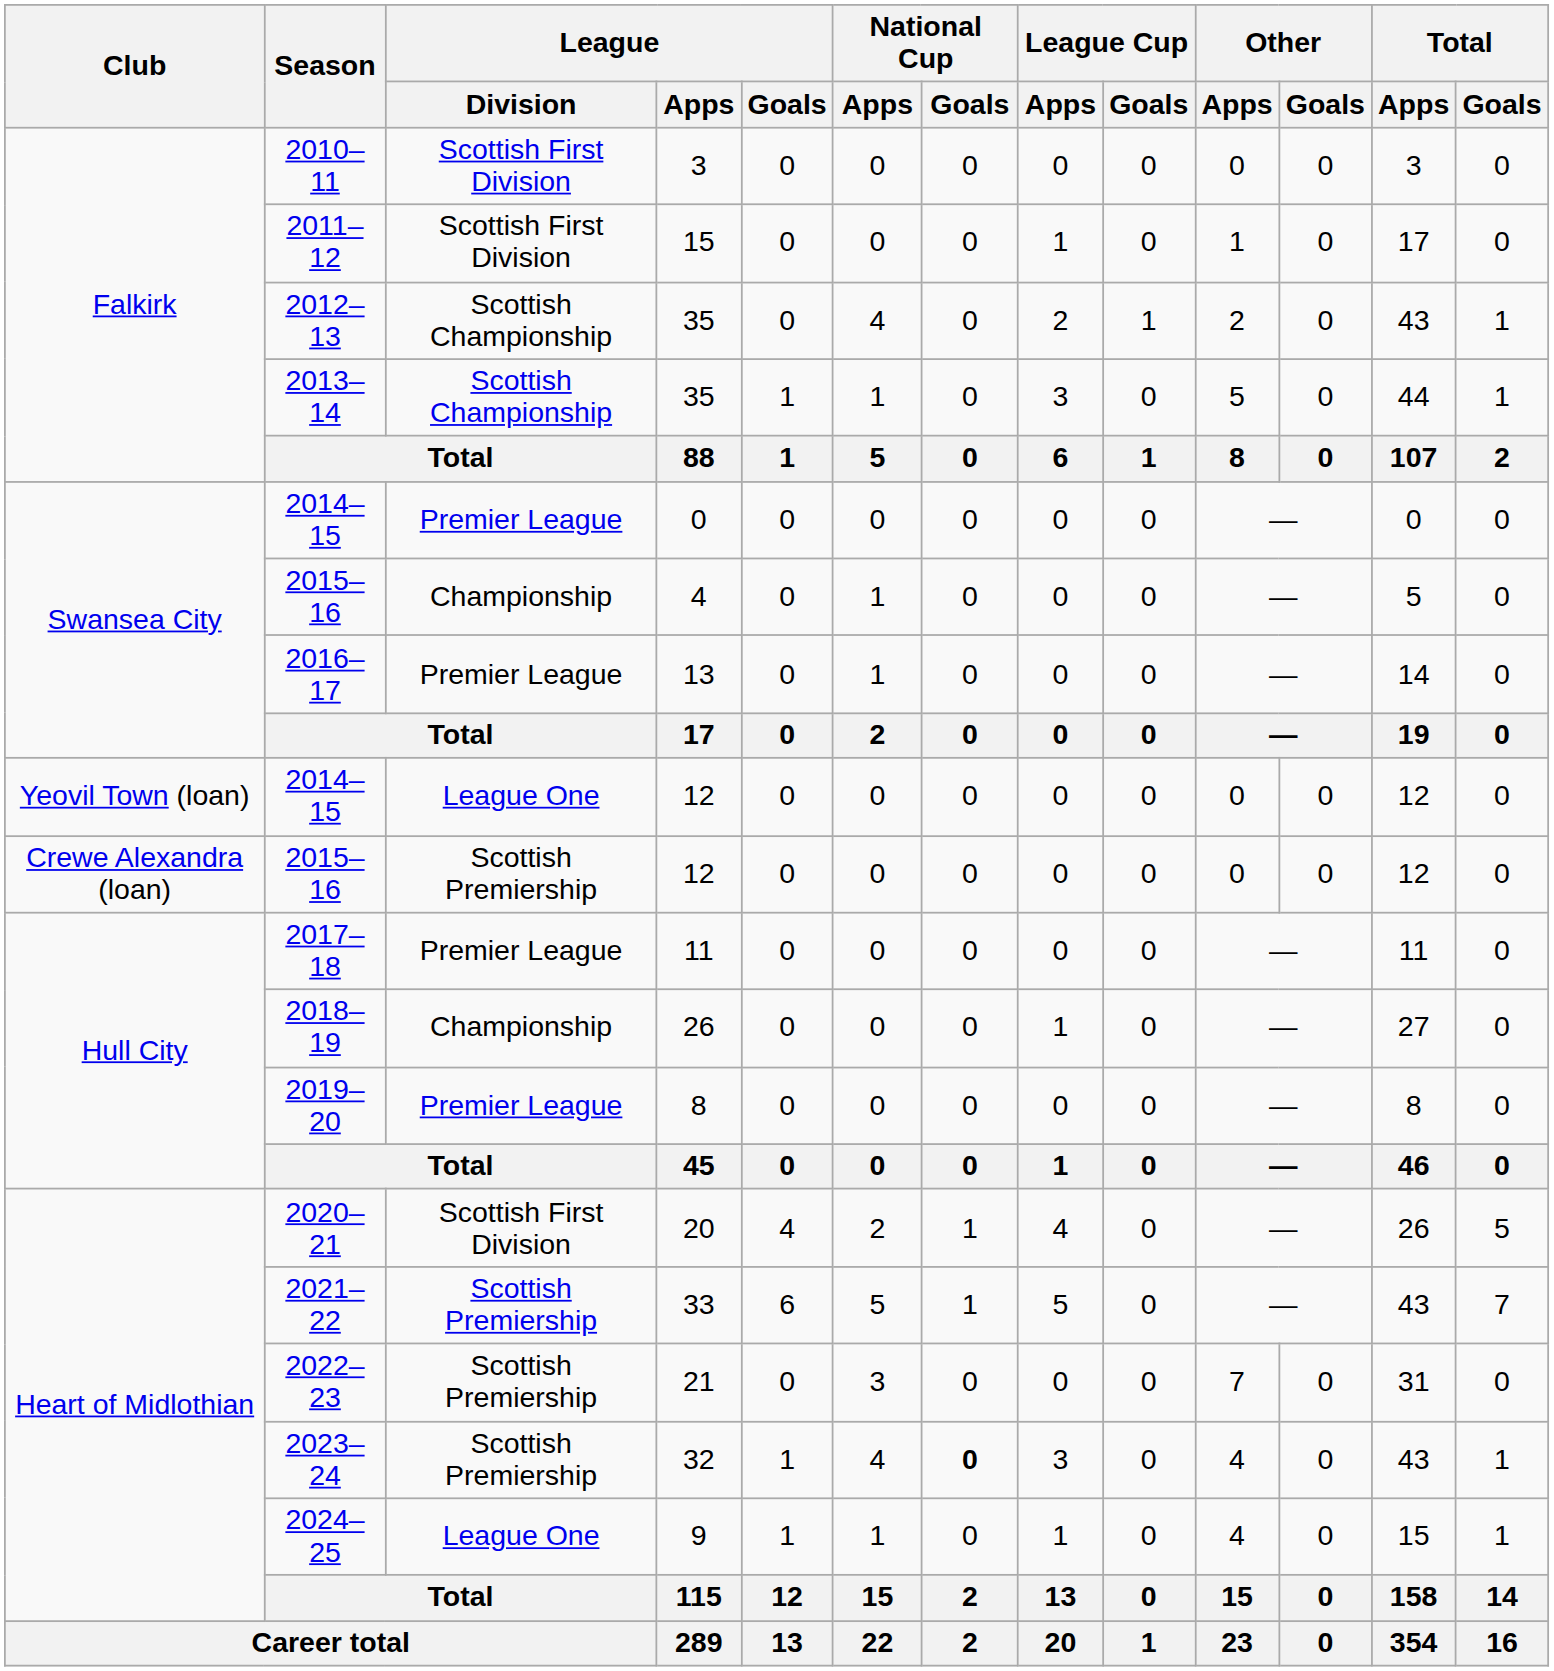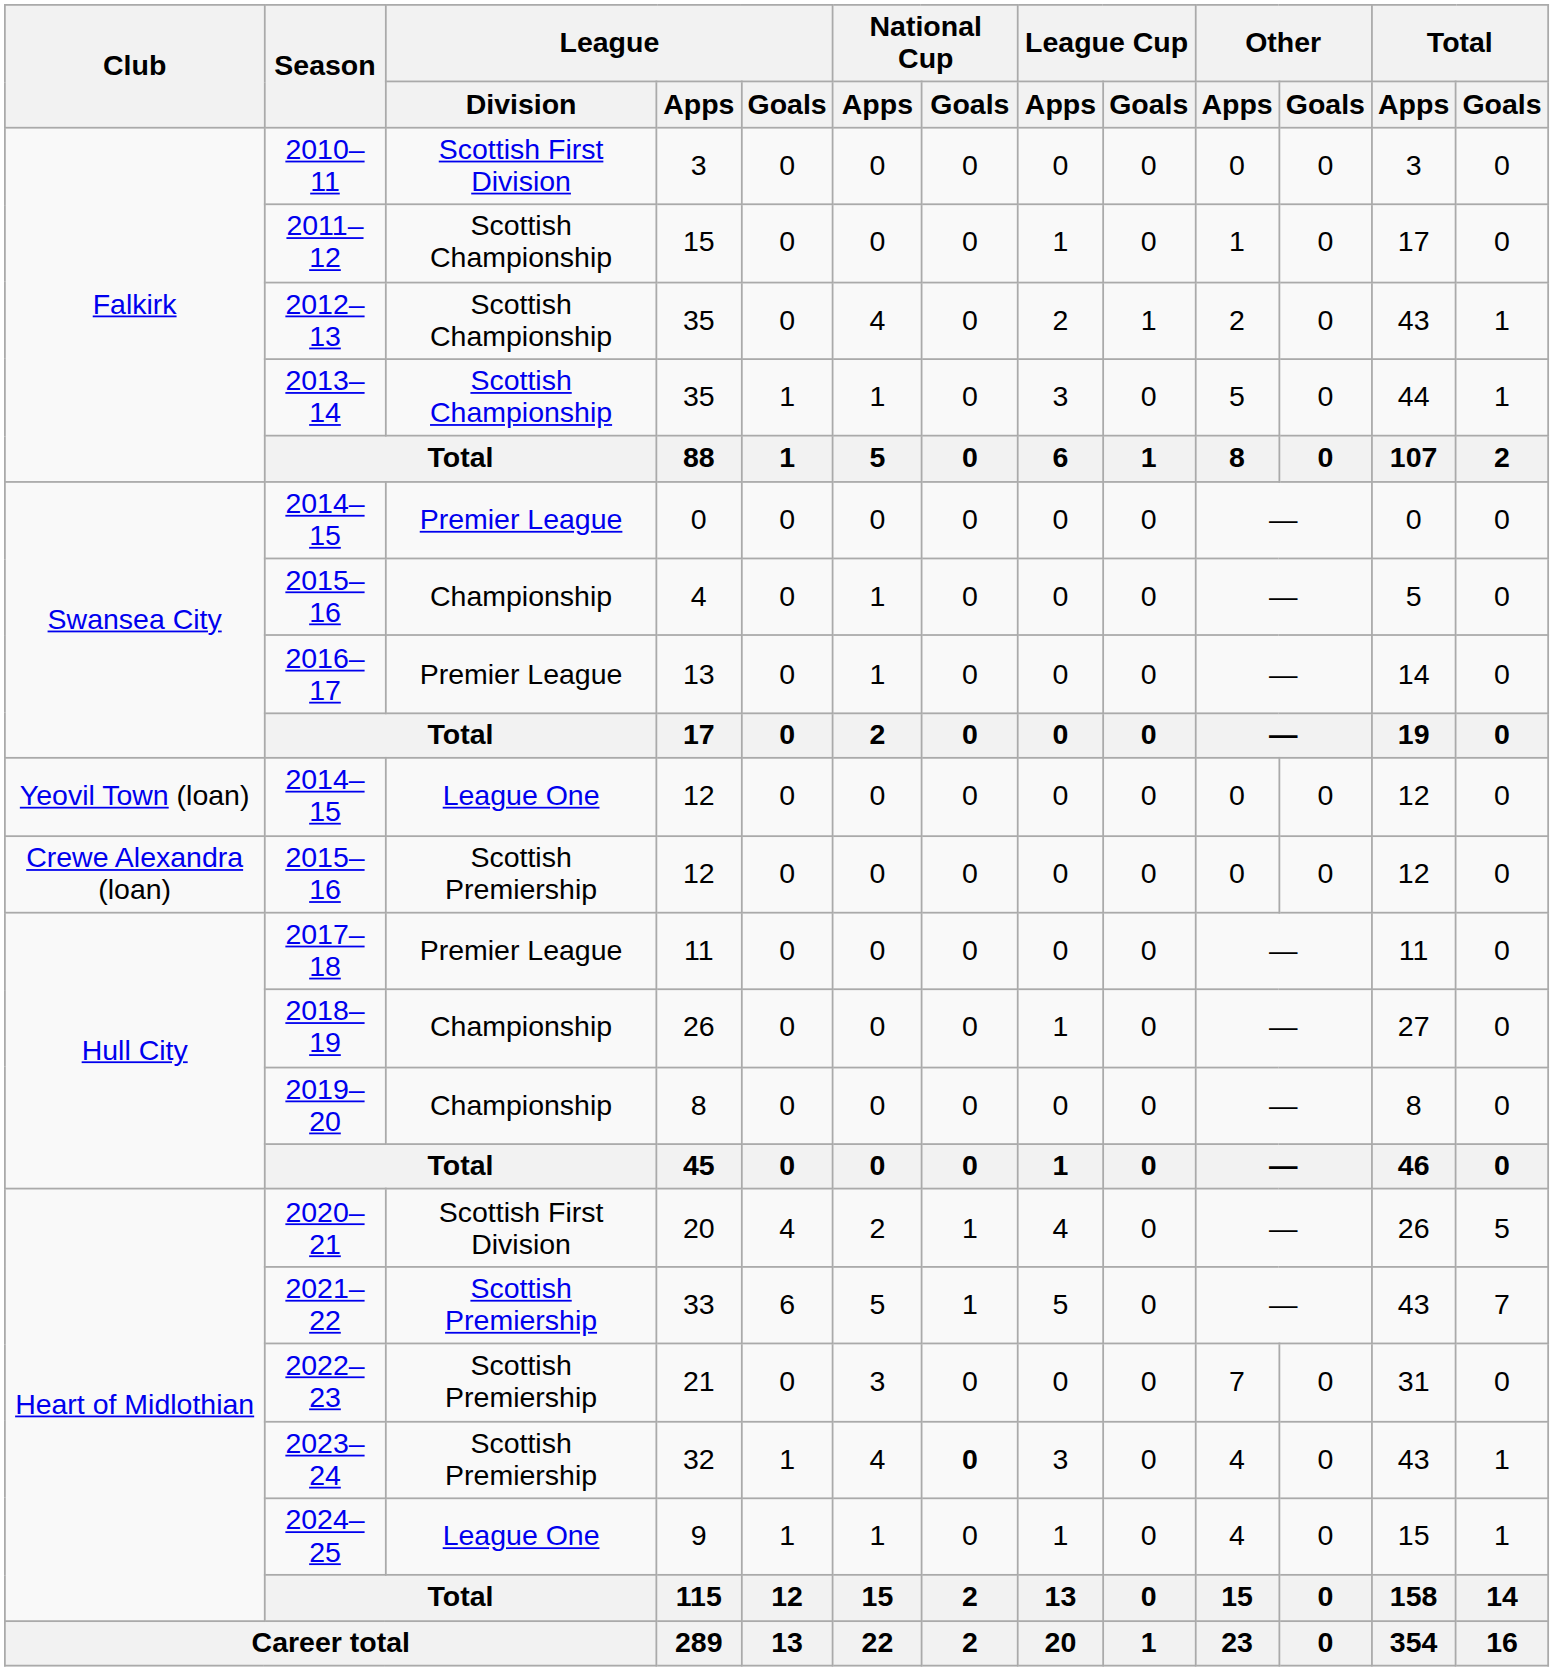2011–12 | League / Division: Scottish First Division -> Scottish Championship
2019–20 | League / Division: Premier League -> Championship
